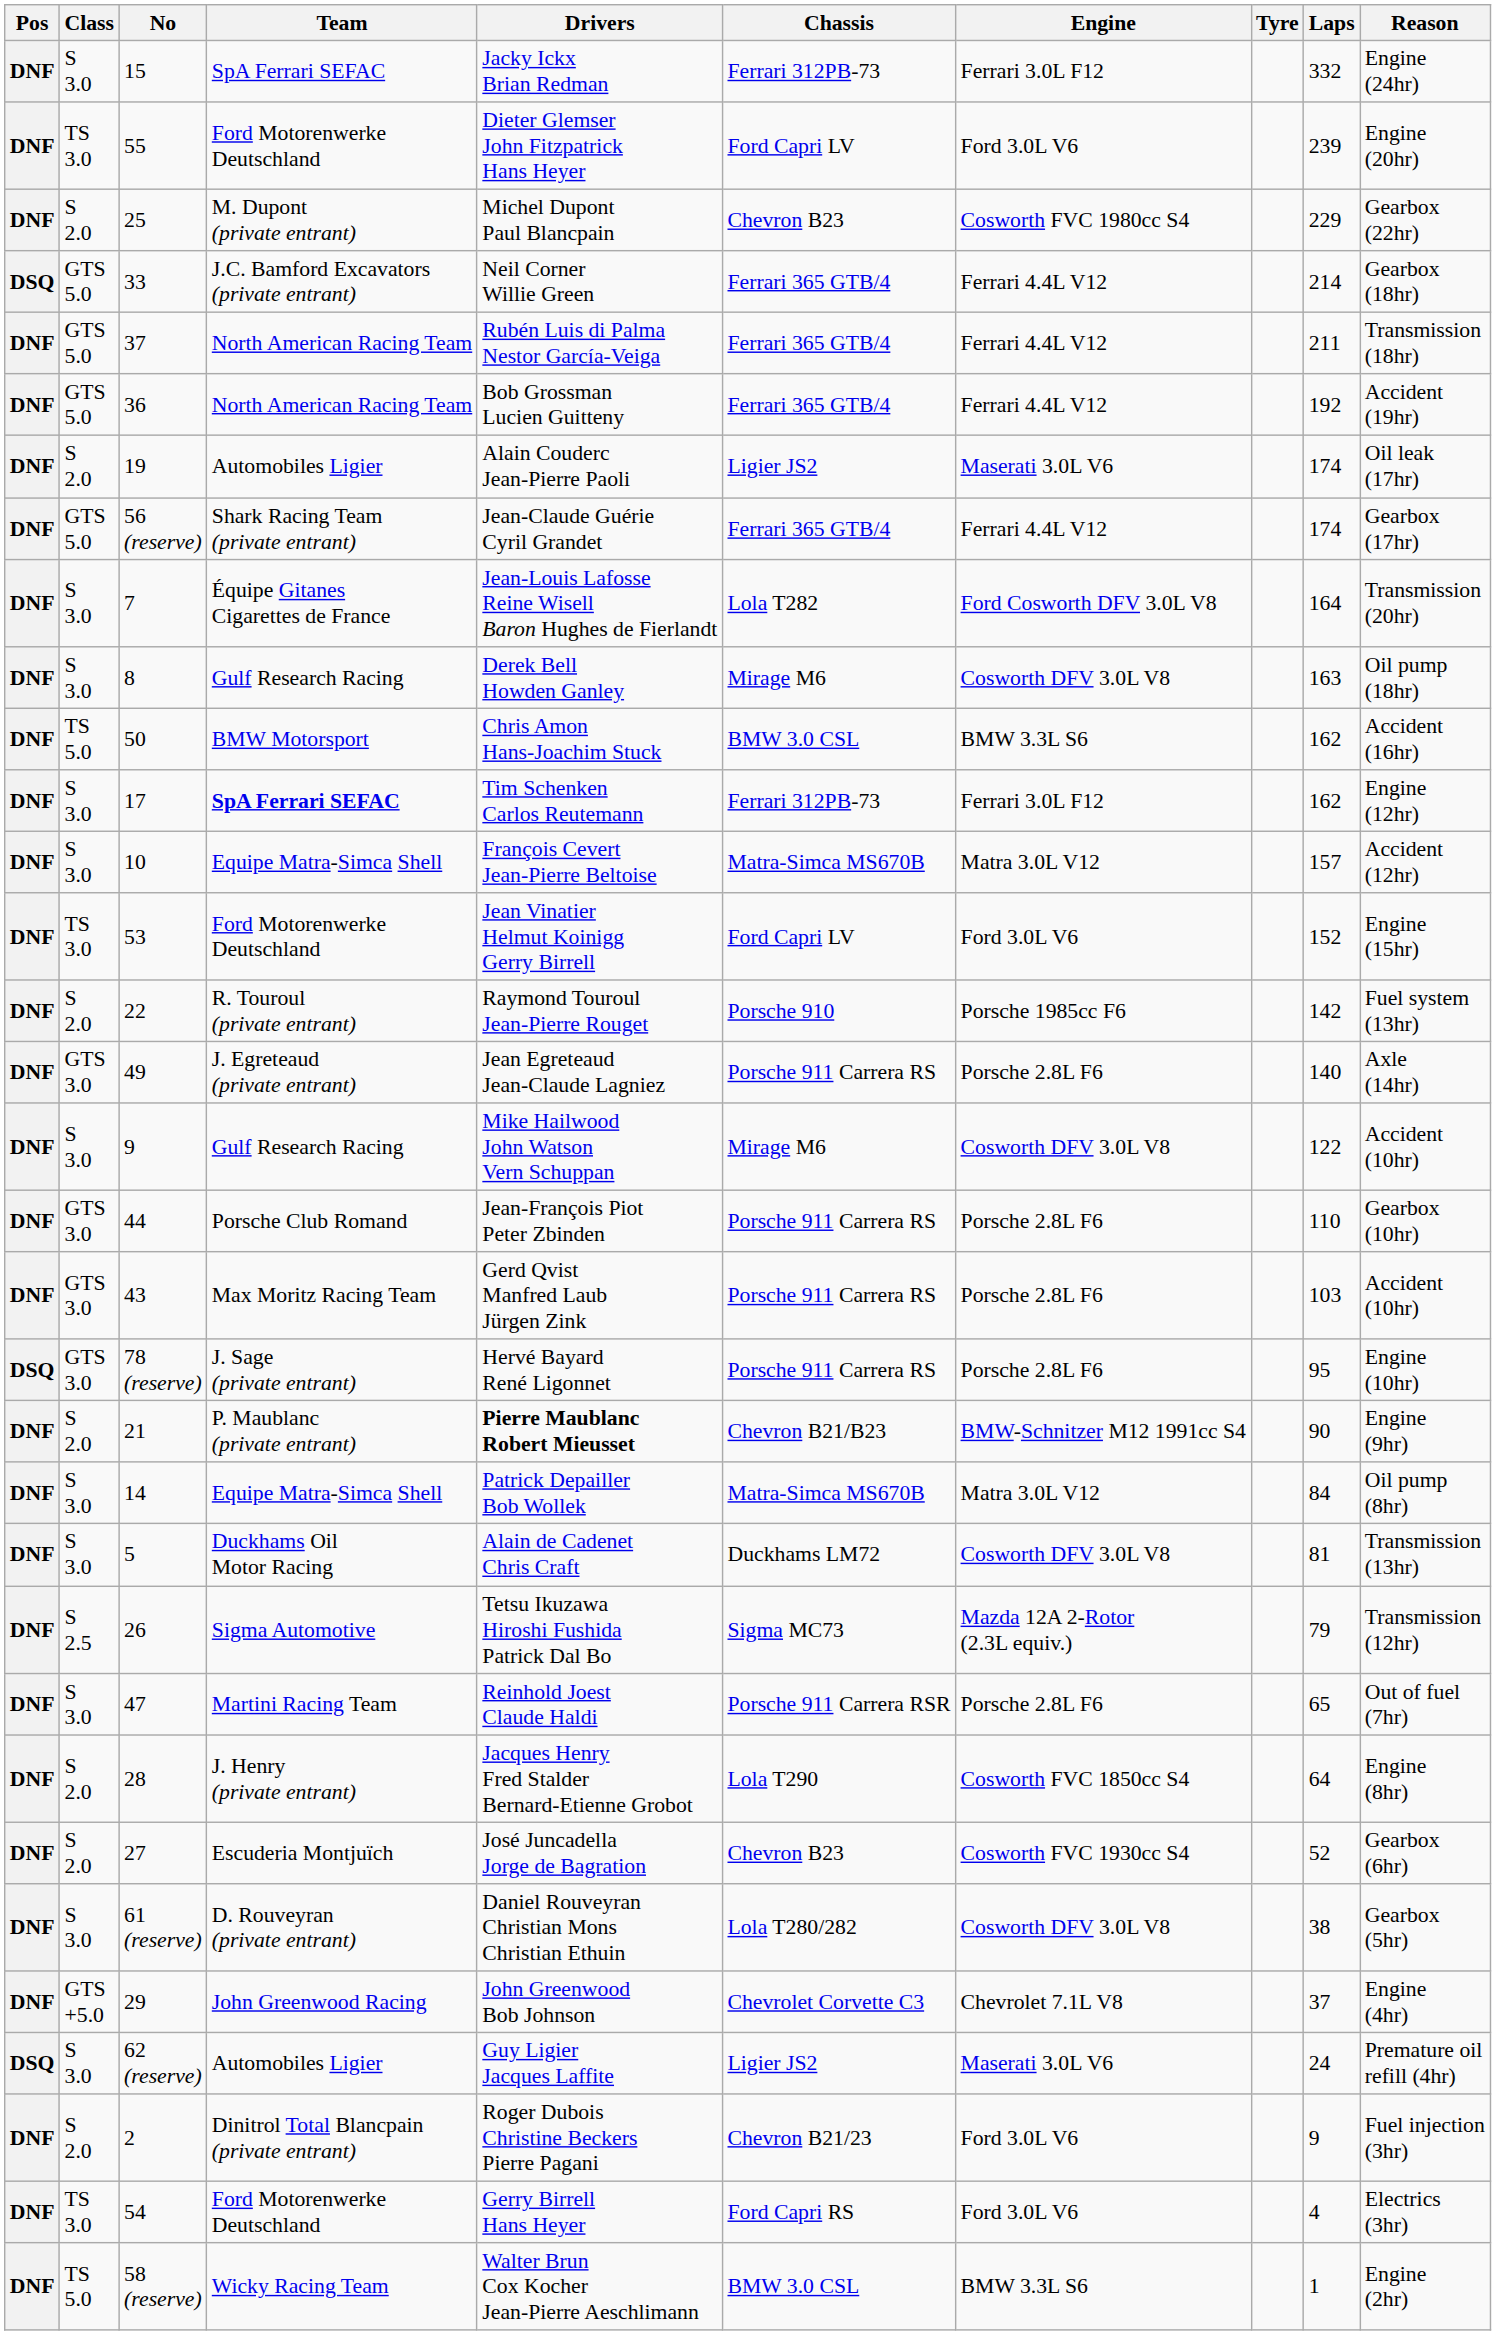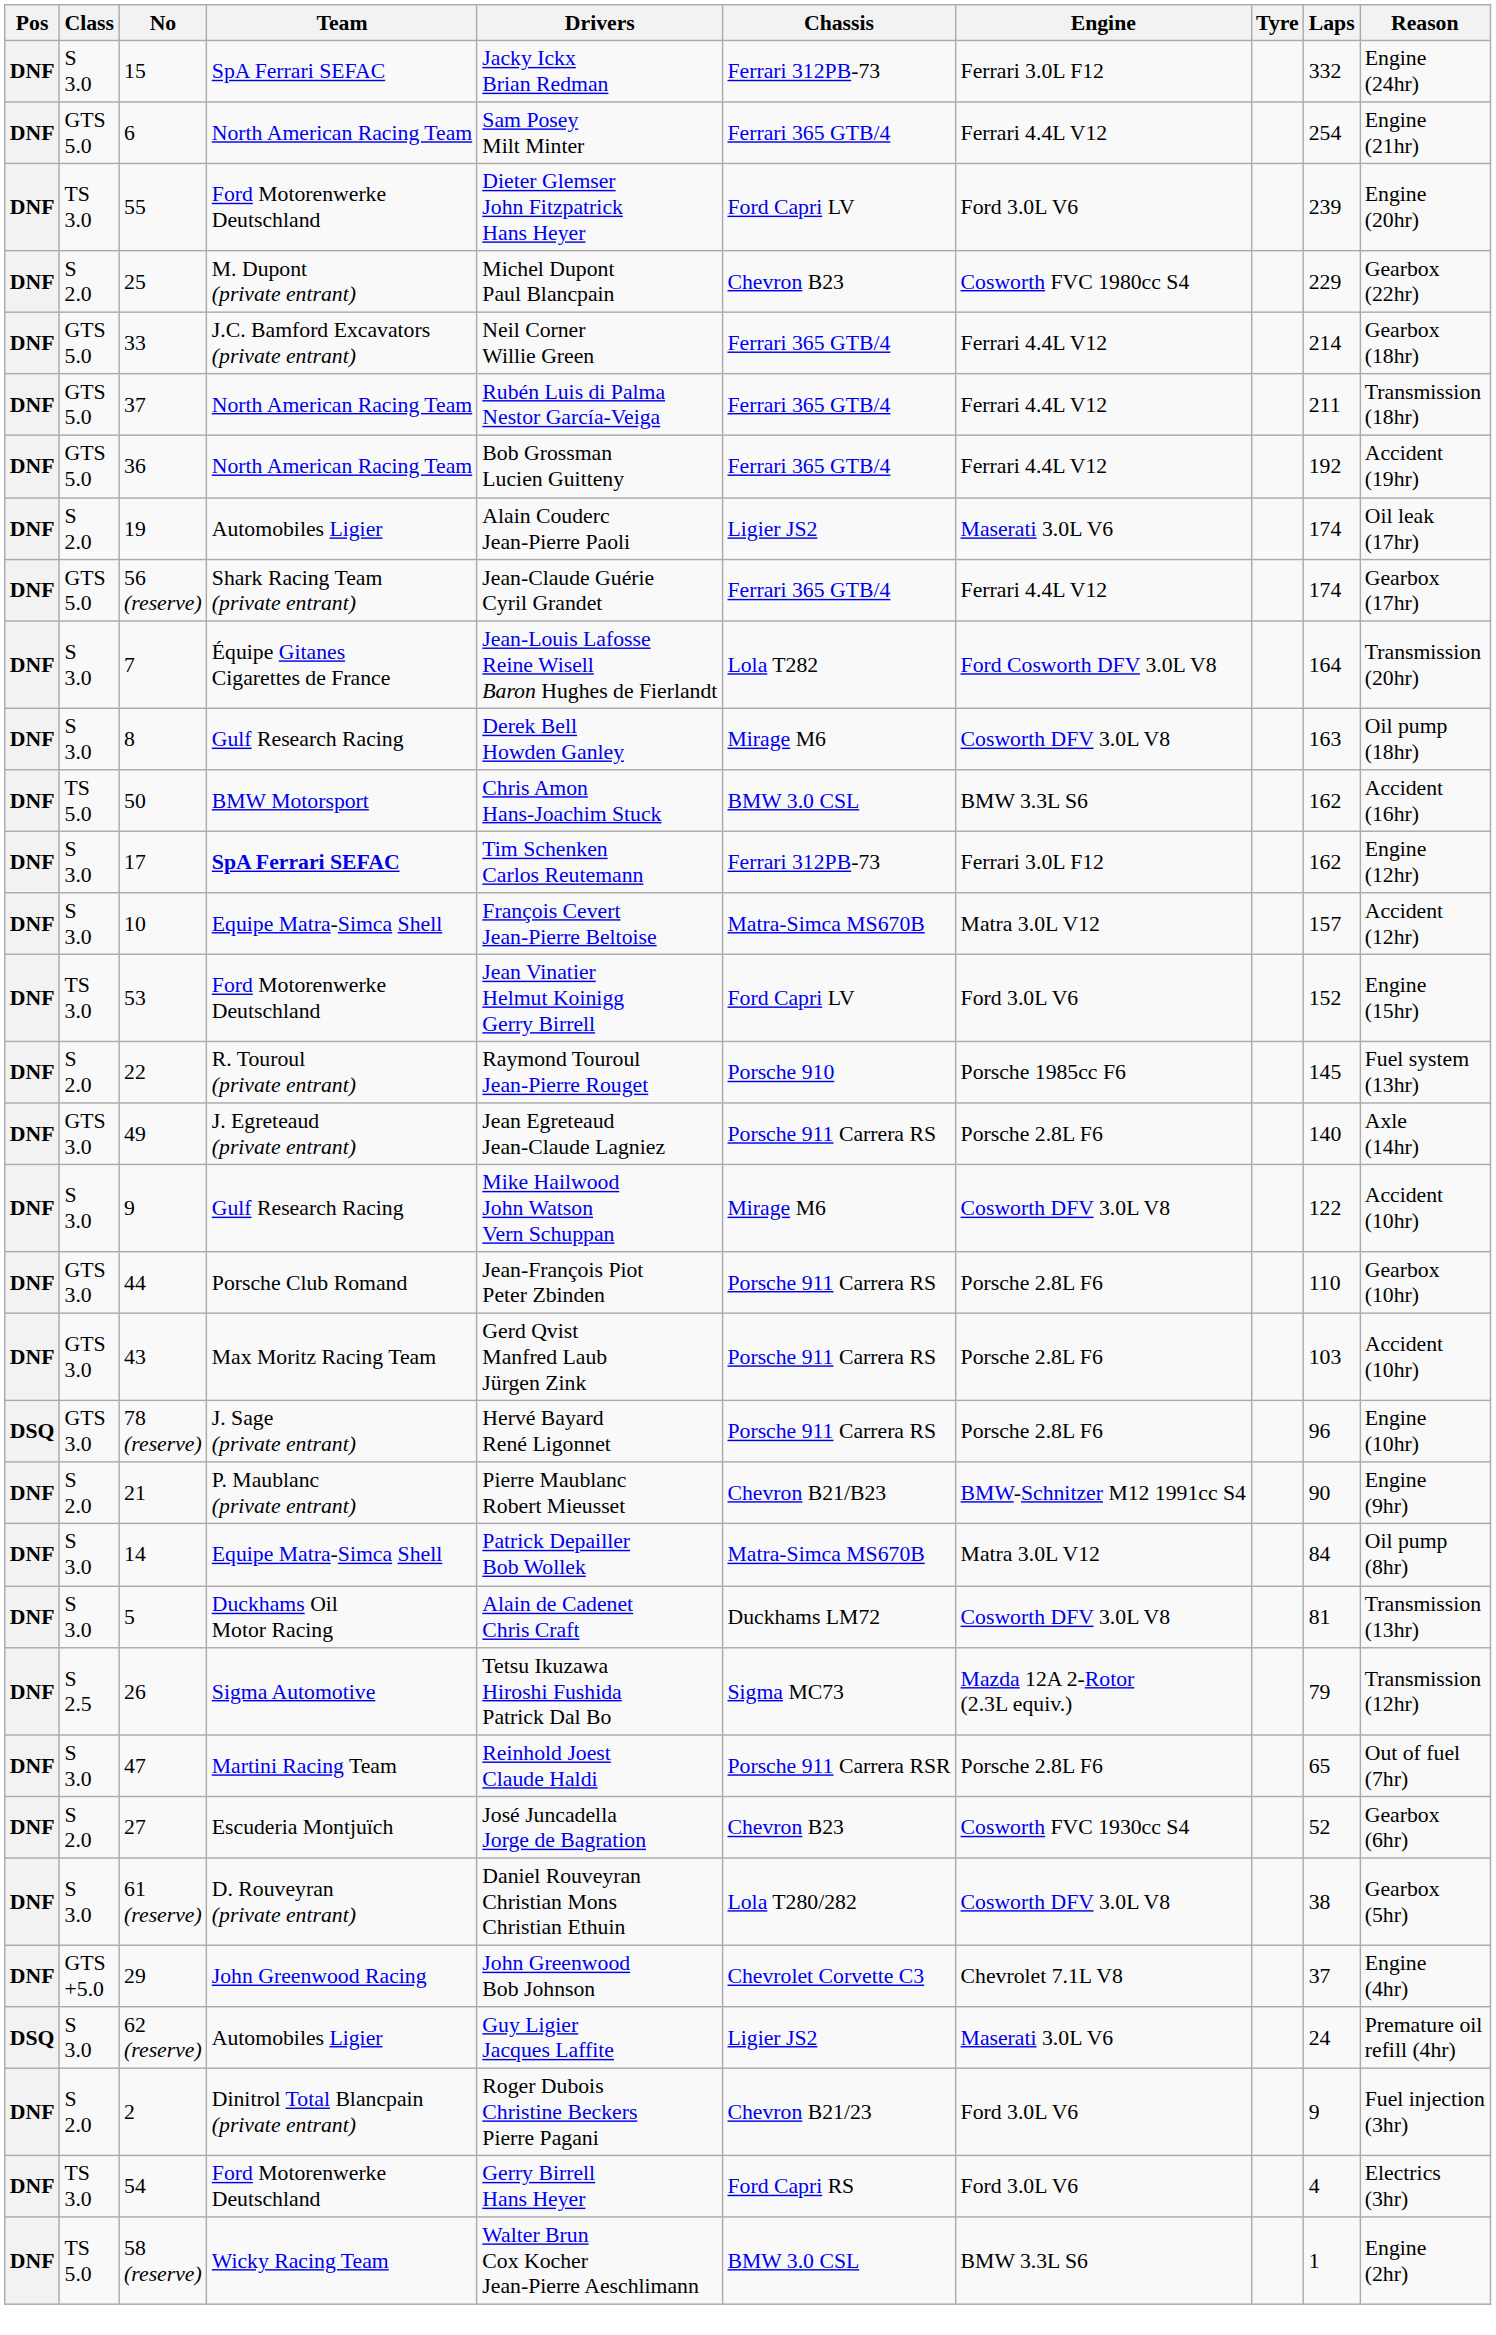+ row: DNF | GTS 5.0 | 6 | North American Racing Team | Sam Posey Milt Minter | Ferrari 365 GTB/4 | Ferrari 4.4L V12 | 254 | Engine (21hr)
33 | Pos: DSQ -> DNF
22 | Laps: 142 -> 145
78 (reserve) | Laps: 95 -> 96
21 | Drivers: bold -> normal
- row: DNF | S 2.0 | 28 | J. Henry (private entrant) | Jacques Henry Fred Stalder Bernard-Etienne Grobot | Lola T290 | Cosworth FVC 1850cc S4 | 64 | Engine (8hr)
